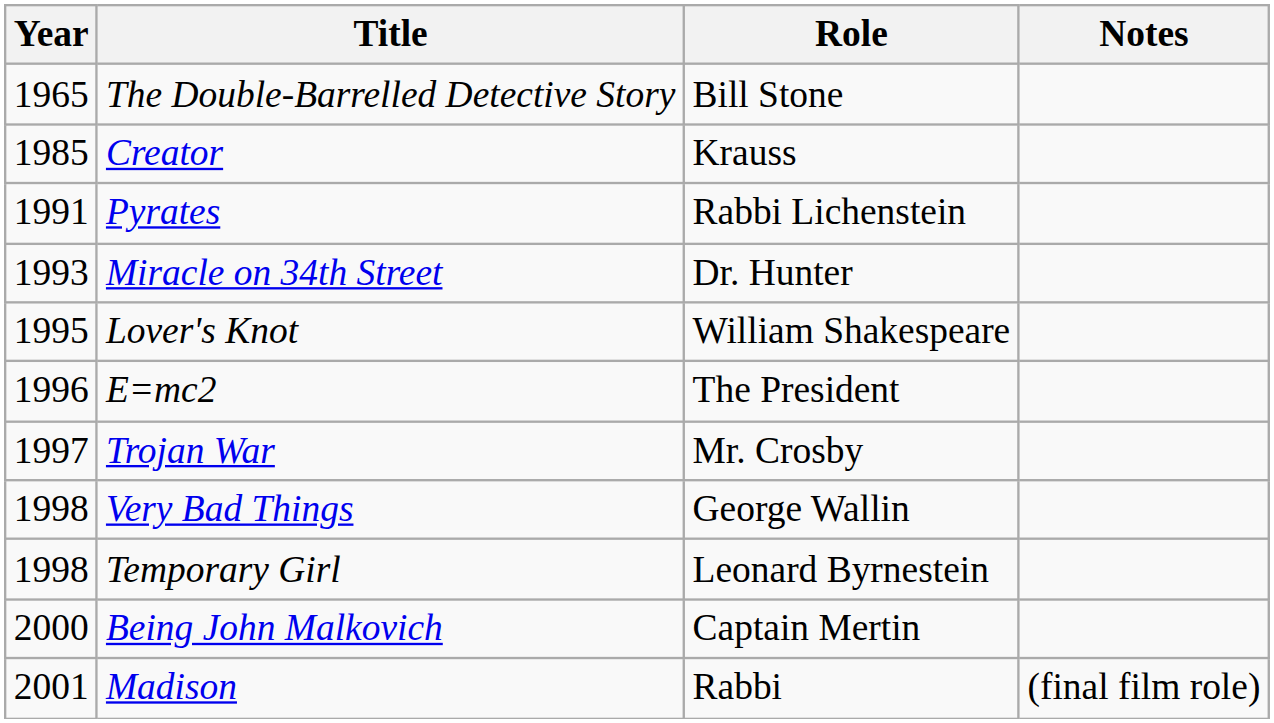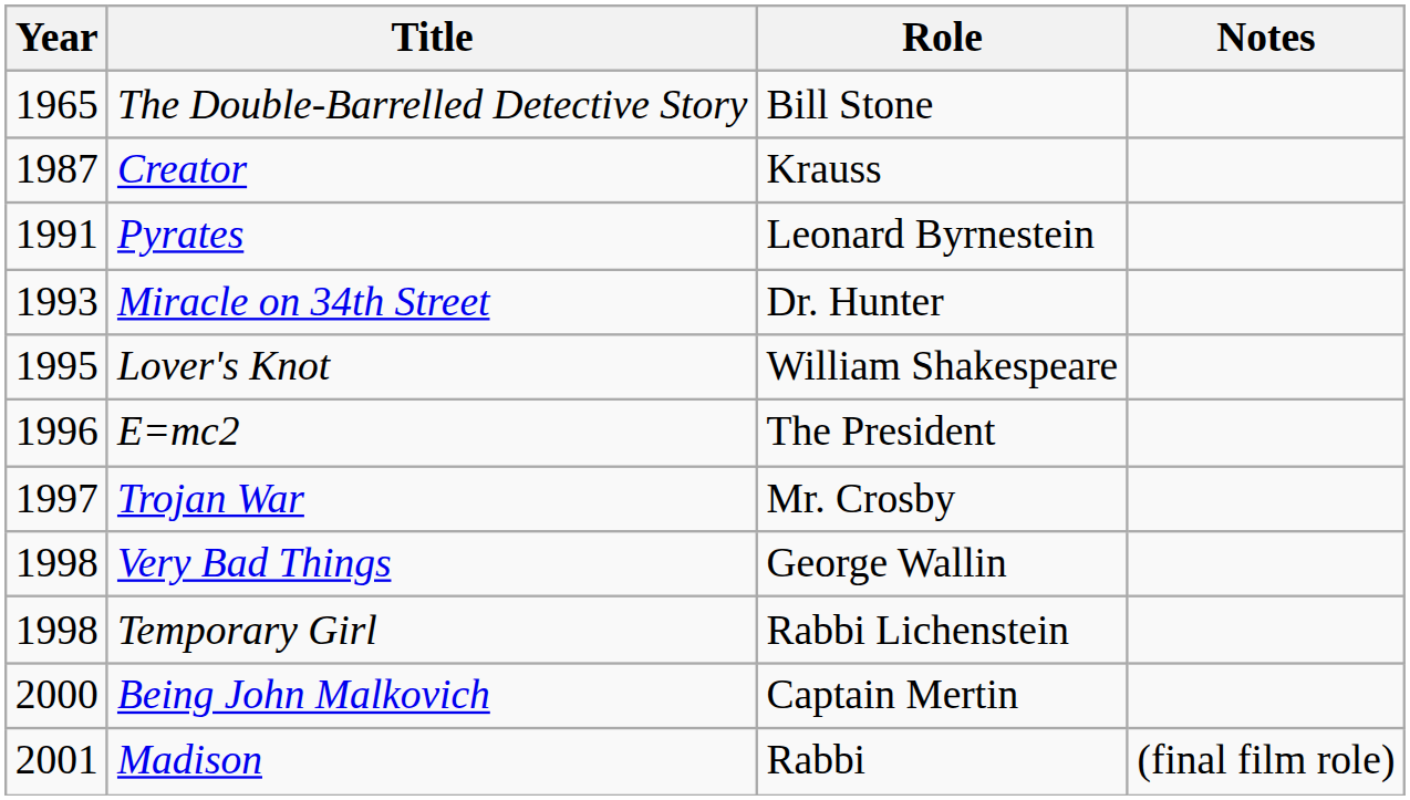Creator | Year: 1985 -> 1987
Pyrates | Role: Rabbi Lichenstein -> Leonard Byrnestein
Temporary Girl | Role: Leonard Byrnestein -> Rabbi Lichenstein
